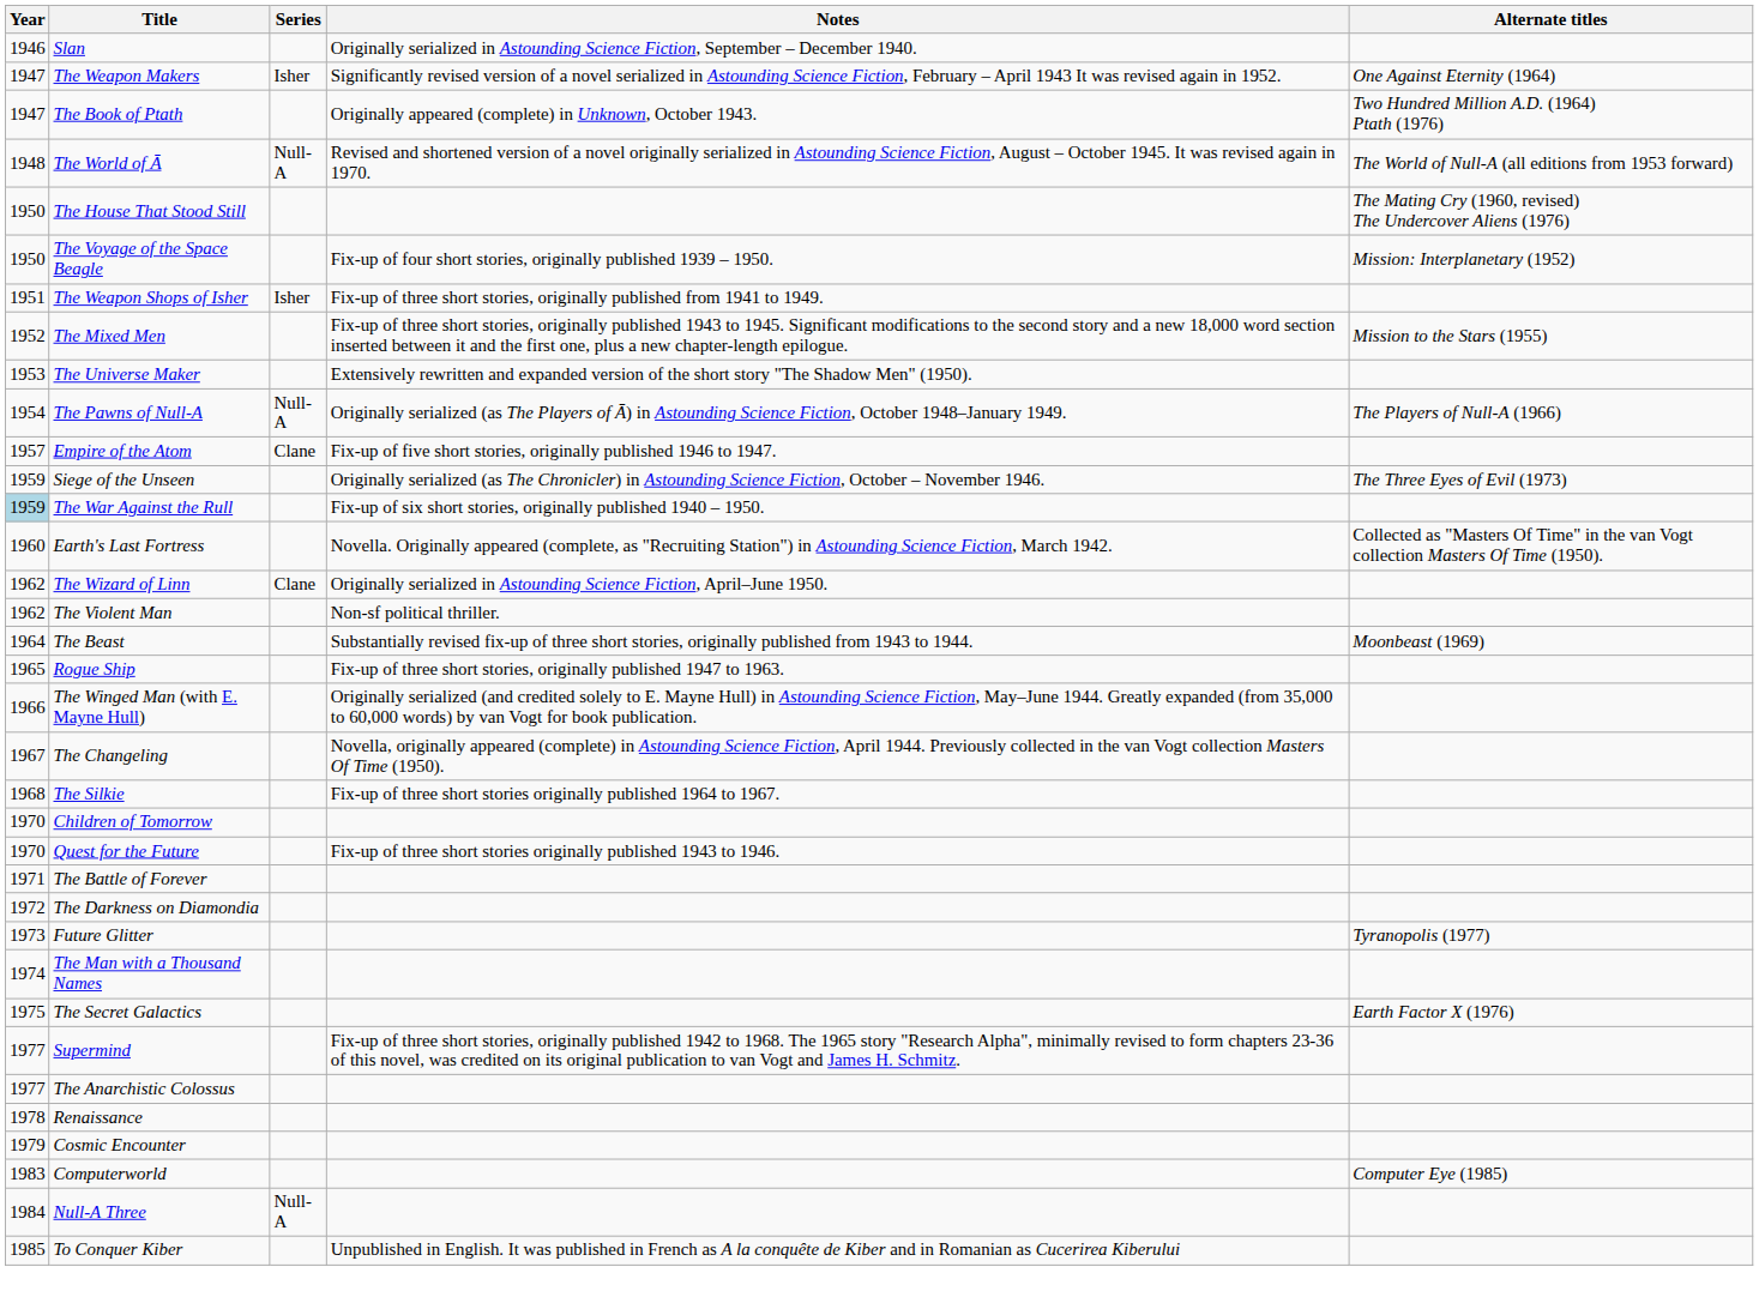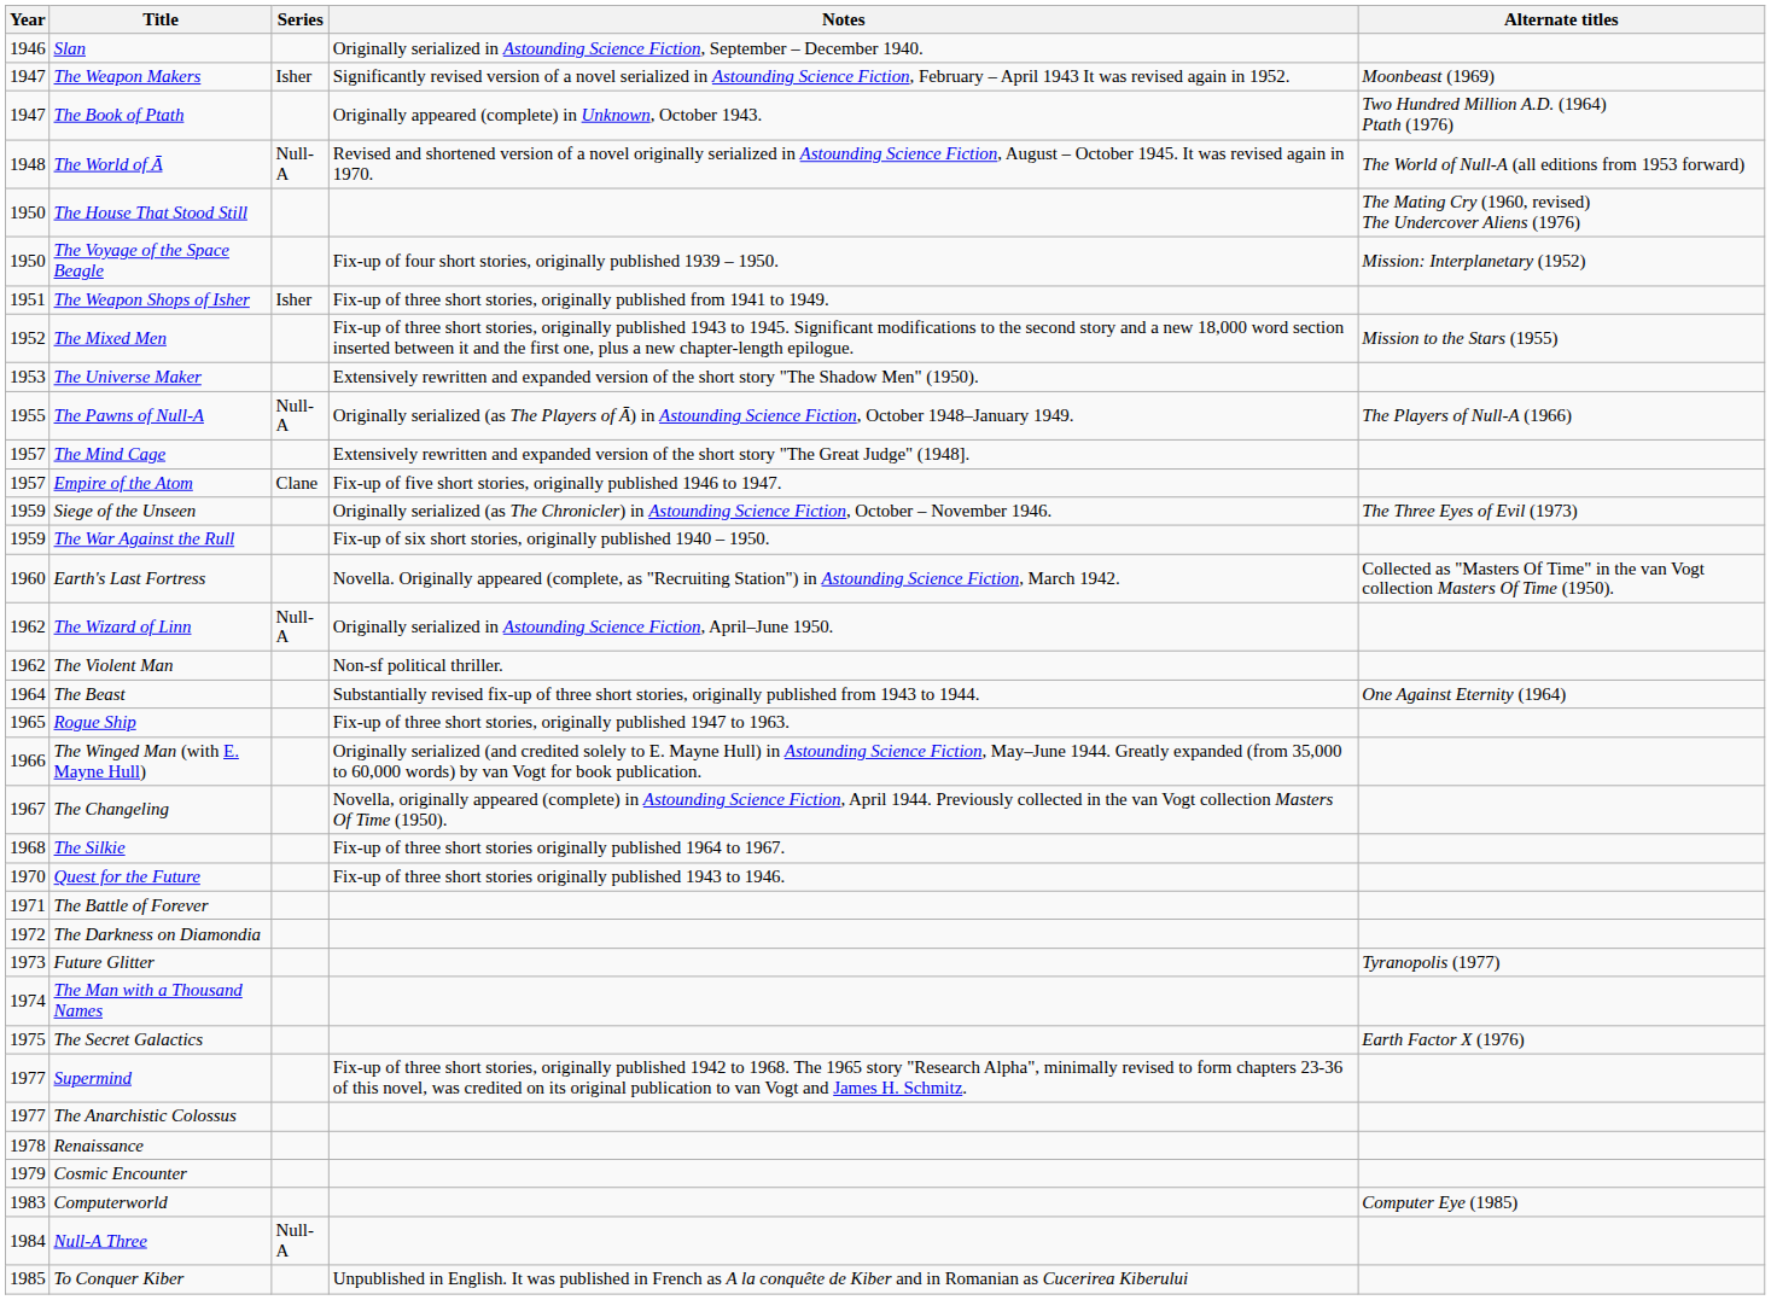The Weapon Makers | Alternate titles: One Against Eternity (1964) -> Moonbeast (1969)
The Pawns of Null-A | Year: 1954 -> 1955
+ row: 1957 | The Mind Cage | Extensively rewritten and expanded version of the short story "The Great Judge" (1948].
The War Against the Rull | Year: lightblue background -> no background
The Wizard of Linn | Series: Clane -> Null-A
The Beast | Alternate titles: Moonbeast (1969) -> One Against Eternity (1964)
- row: 1970 | Children of Tomorrow
